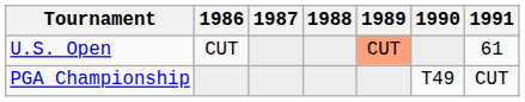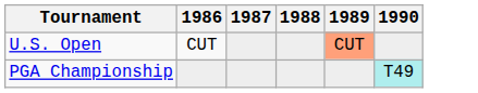- column: 1991 | 61 | CUT
PGA Championship | 1990: no background -> paleturquoise background
